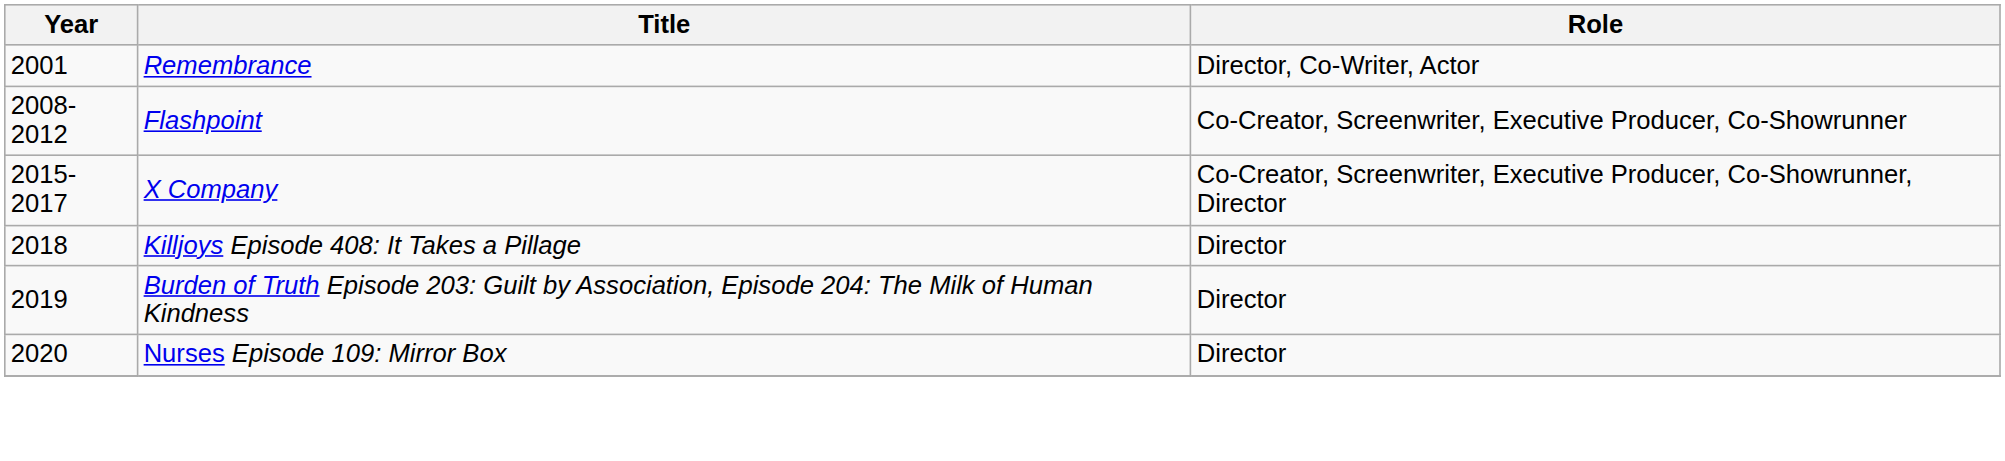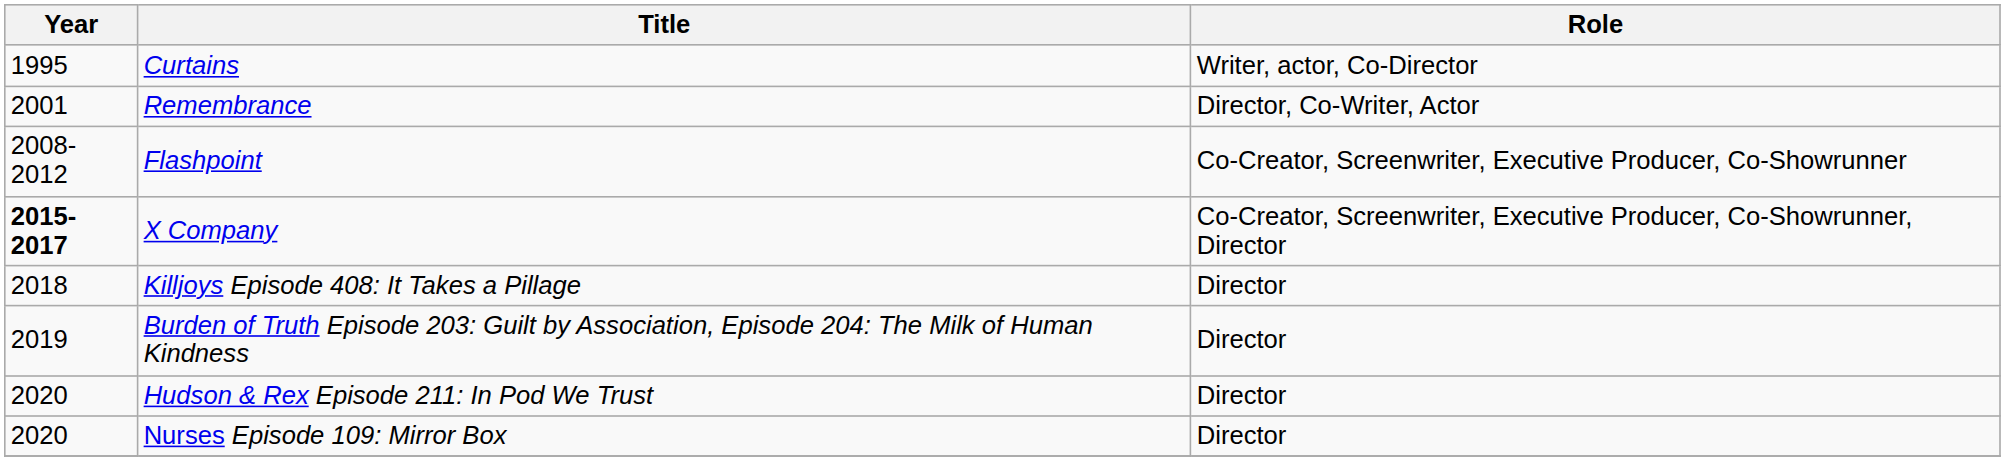+ row: 1995 | Curtains | Writer, actor, Co-Director
X Company | Year: normal -> bold
+ row: 2020 | Hudson & Rex Episode 211: In Pod We Trust | Director
